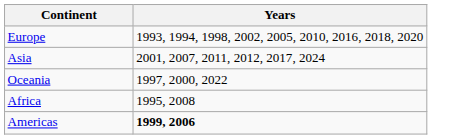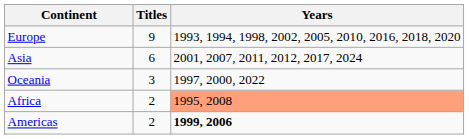+ column: Titles | 9 | 6 | 3 | 2 | 2
Africa | Years: no background -> lightsalmon background
